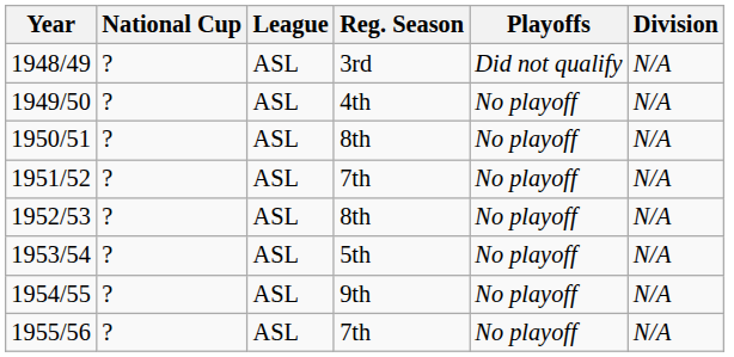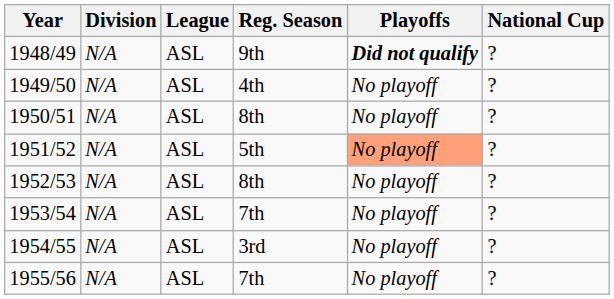columns swapped: Division <-> National Cup
1948/49 | Reg. Season: 3rd -> 9th
1948/49 | Playoffs: normal -> bold
1951/52 | Reg. Season: 7th -> 5th
1951/52 | Playoffs: no background -> lightsalmon background
1953/54 | Reg. Season: 5th -> 7th
1954/55 | Reg. Season: 9th -> 3rd
